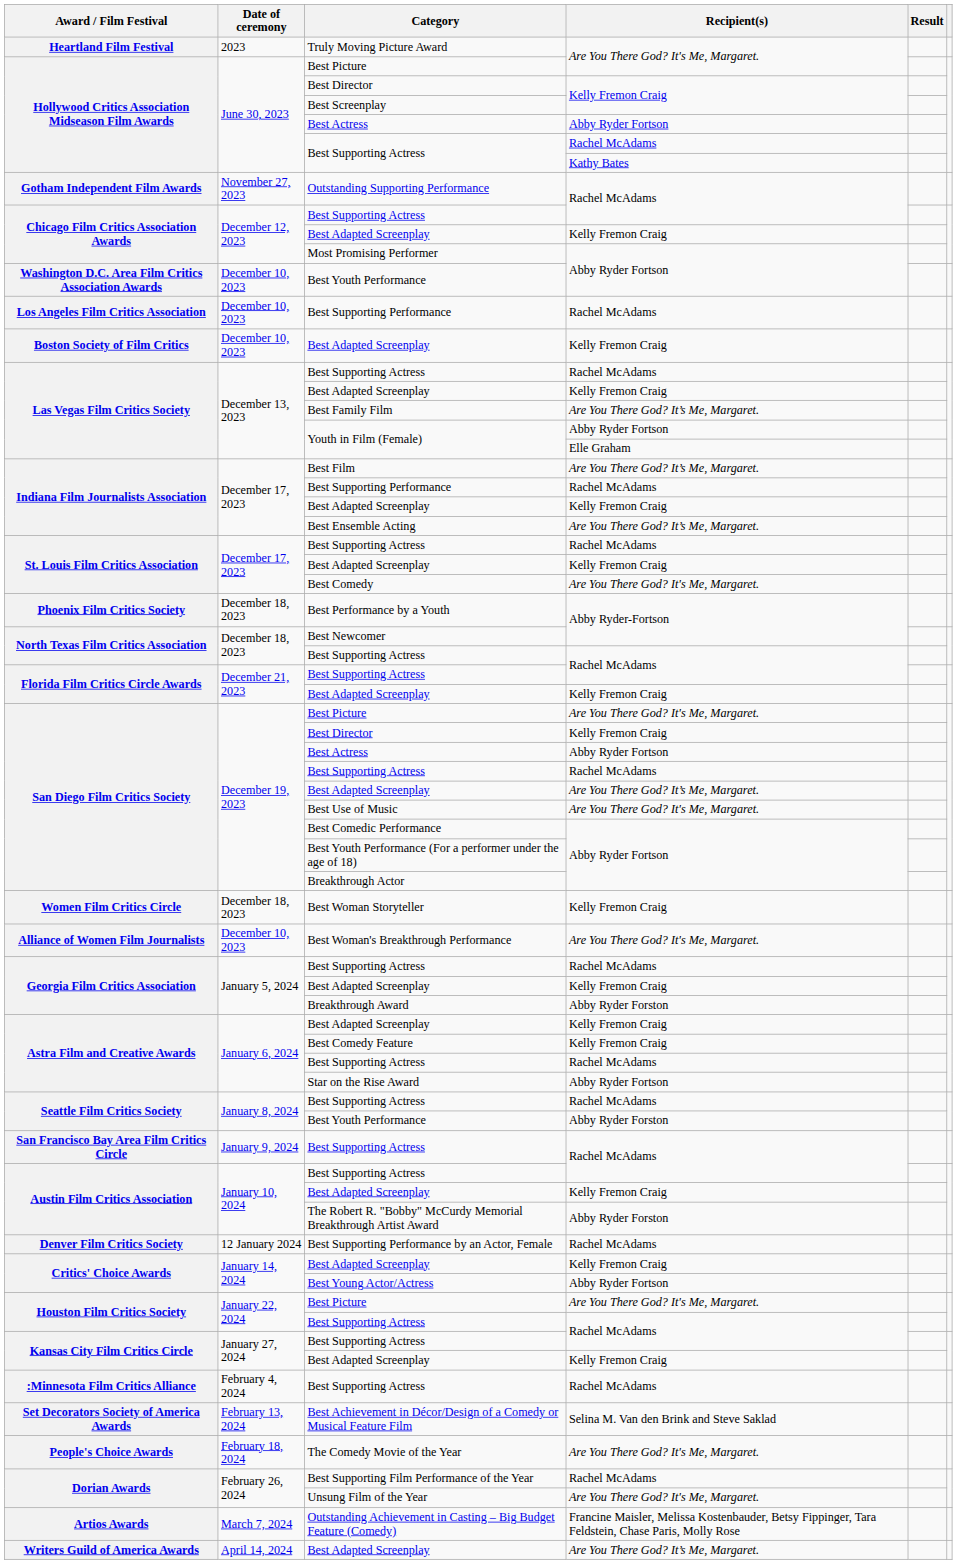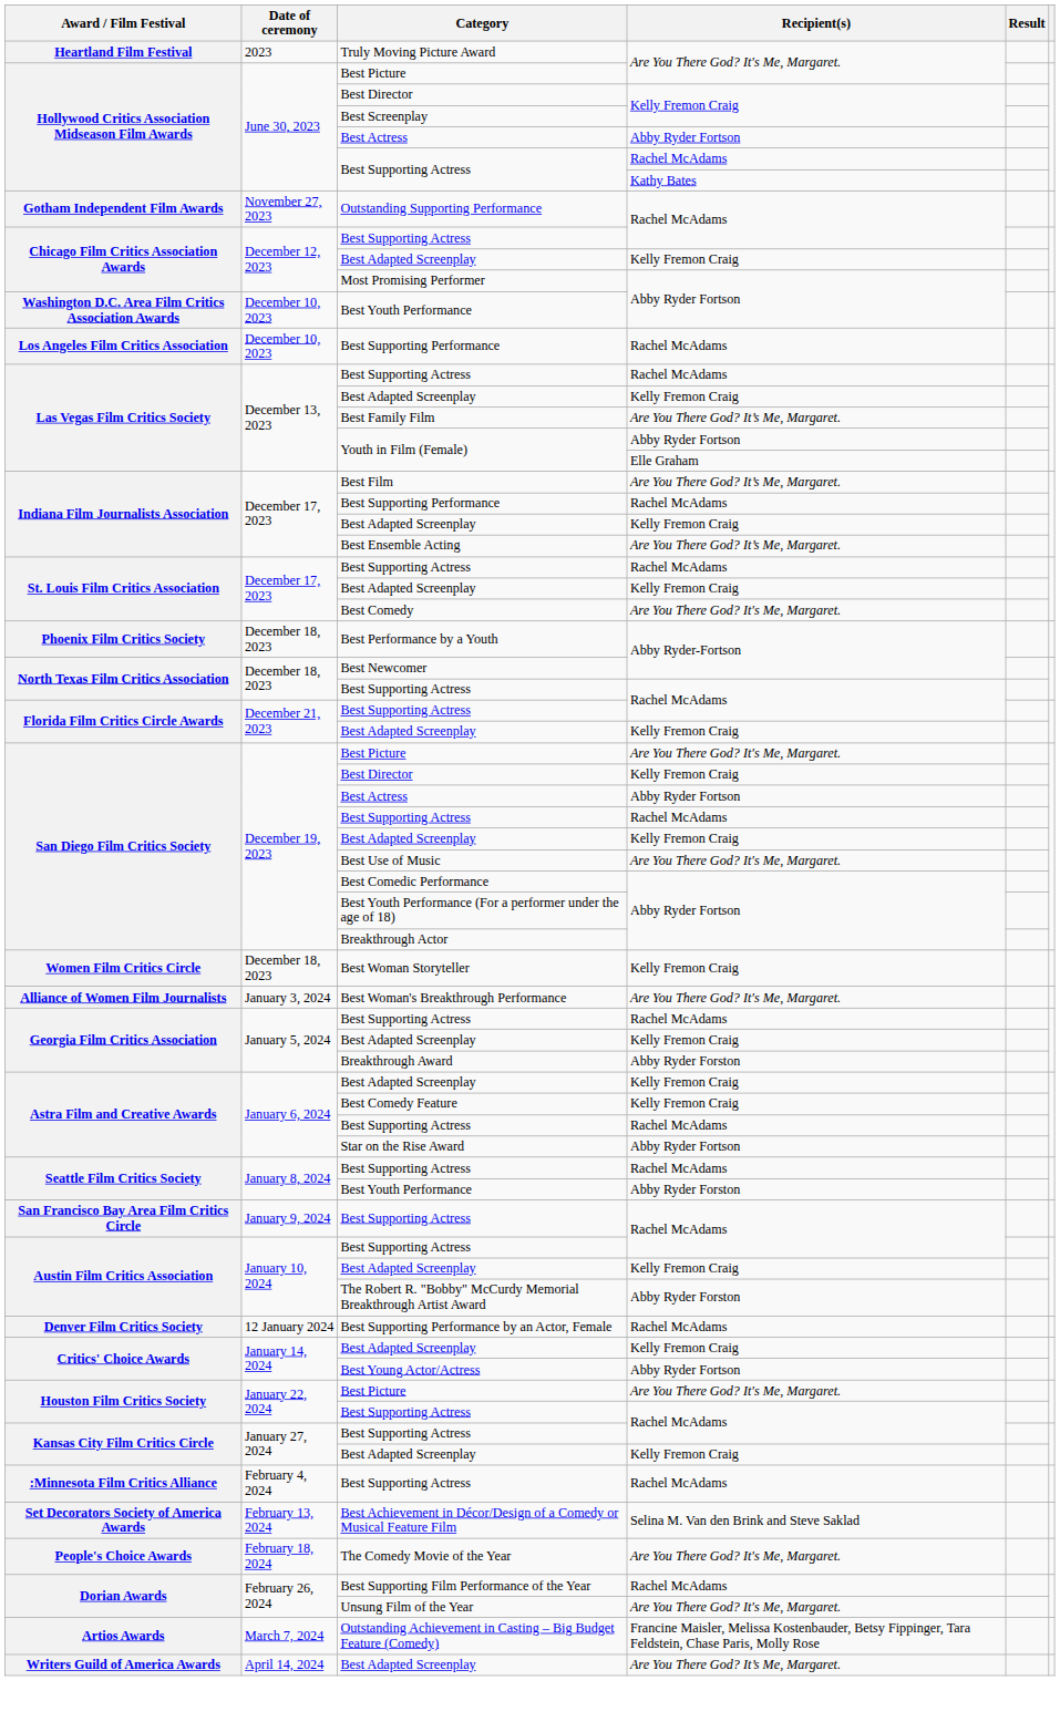- row: Boston Society of Film Critics | December 10, 2023 | Best Adapted Screenplay | Kelly Fremon Craig
San Diego Film Critics Society / Best Adapted Screenplay | Recipient(s): Are You There God? It’s Me, Margaret. -> Kelly Fremon Craig
Best Woman's Breakthrough Performance | Date of ceremony: December 10, 2023 -> January 3, 2024
